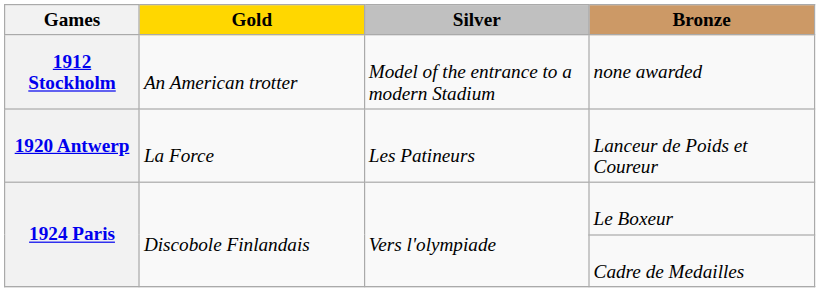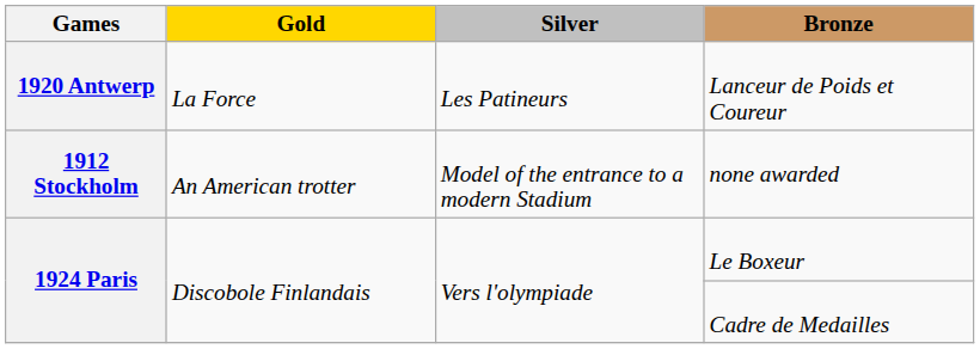rows swapped: none awarded <-> Lanceur de Poids et Coureur
